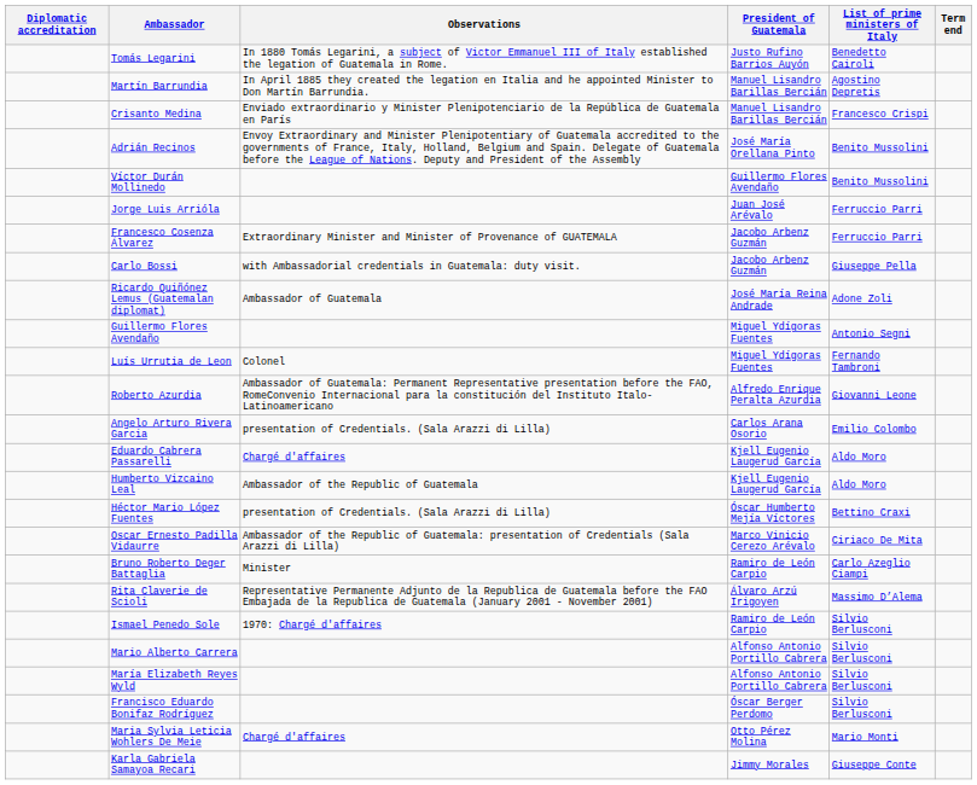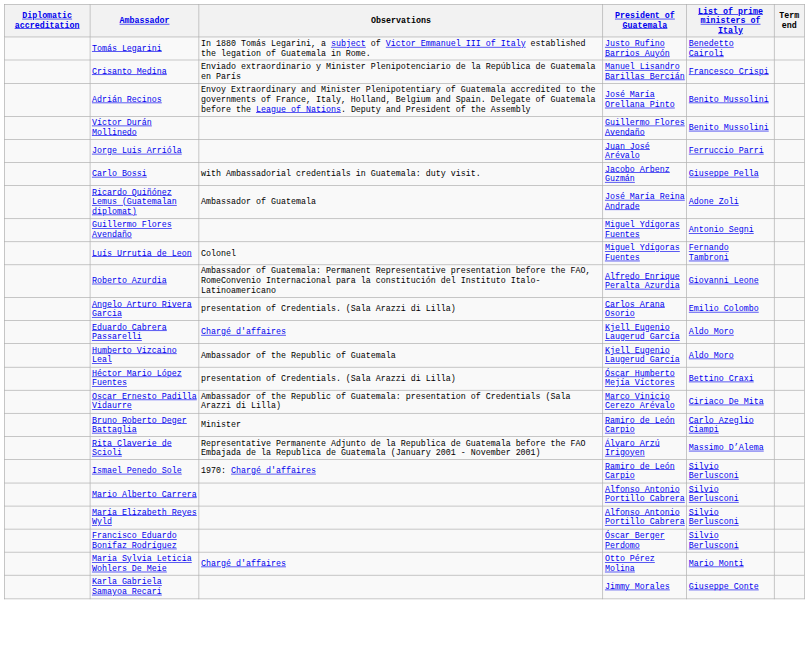- row: Martín Barrundia | In April 1885 they created the legation en Italia and he appointed Minister to Don Martín Barrundia. | Manuel Lisandro Barillas Bercián | Agostino Depretis
- row: Francesco Cosenza Álvarez | Extraordinary Minister and Minister of Provenance of GUATEMALA | Jacobo Arbenz Guzmán | Ferruccio Parri
